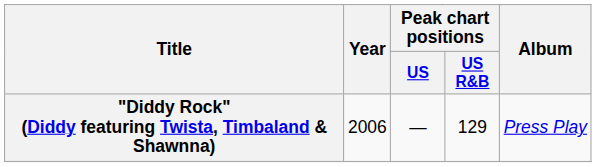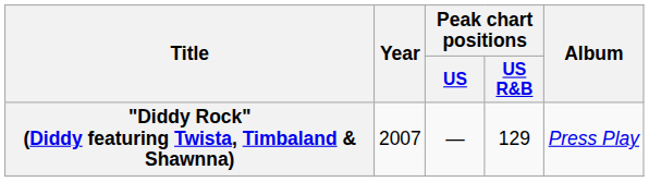"Diddy Rock" (Diddy featuring Twista, Timbaland & Shawnna) | Year: 2006 -> 2007
